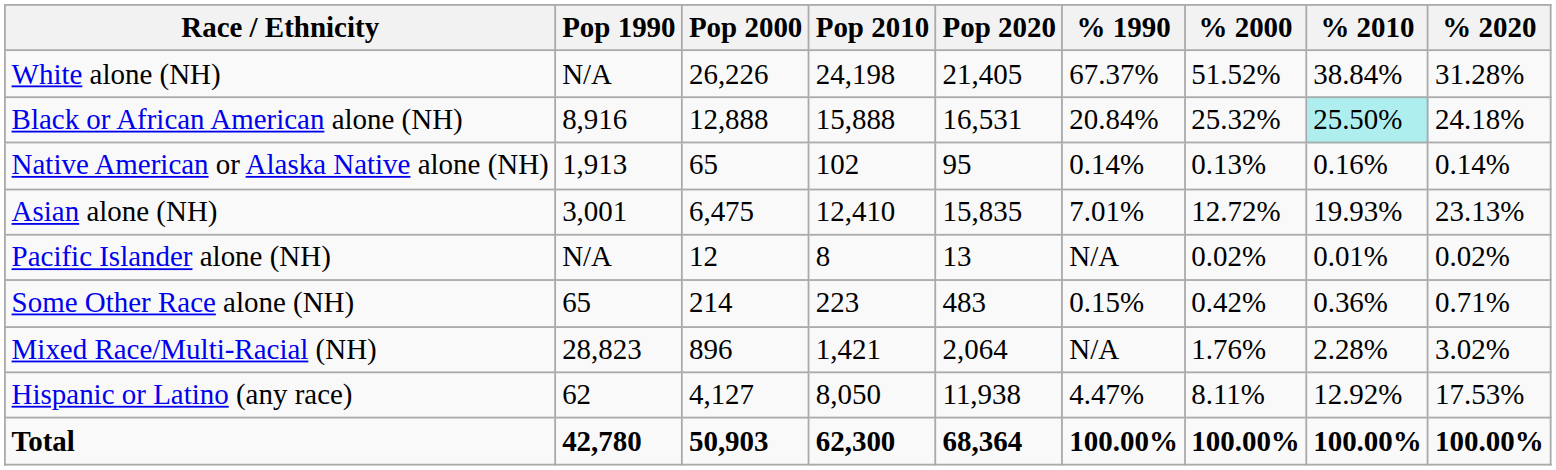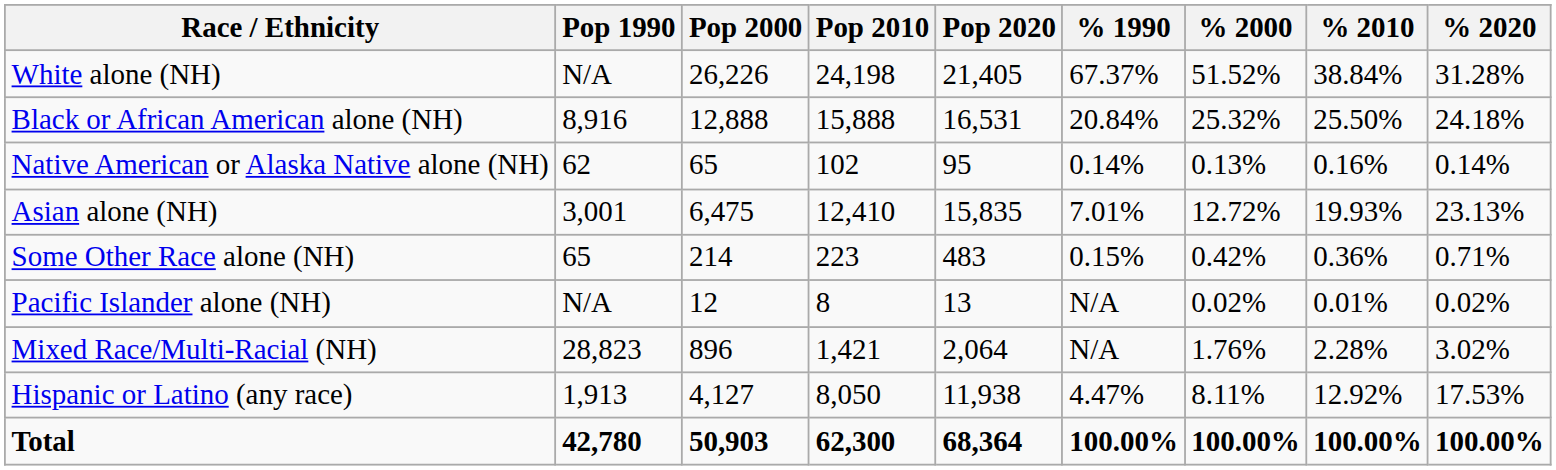Black or African American alone (NH) | % 2010: paleturquoise background -> no background
Native American or Alaska Native alone (NH) | Pop 1990: 1,913 -> 62
rows swapped: Pacific Islander alone (NH) <-> Some Other Race alone (NH)
Hispanic or Latino (any race) | Pop 1990: 62 -> 1,913
